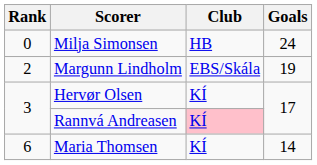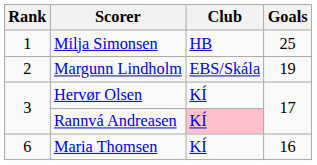Milja Simonsen | Rank: 0 -> 1
Milja Simonsen | Goals: 24 -> 25
Maria Thomsen | Goals: 14 -> 16
